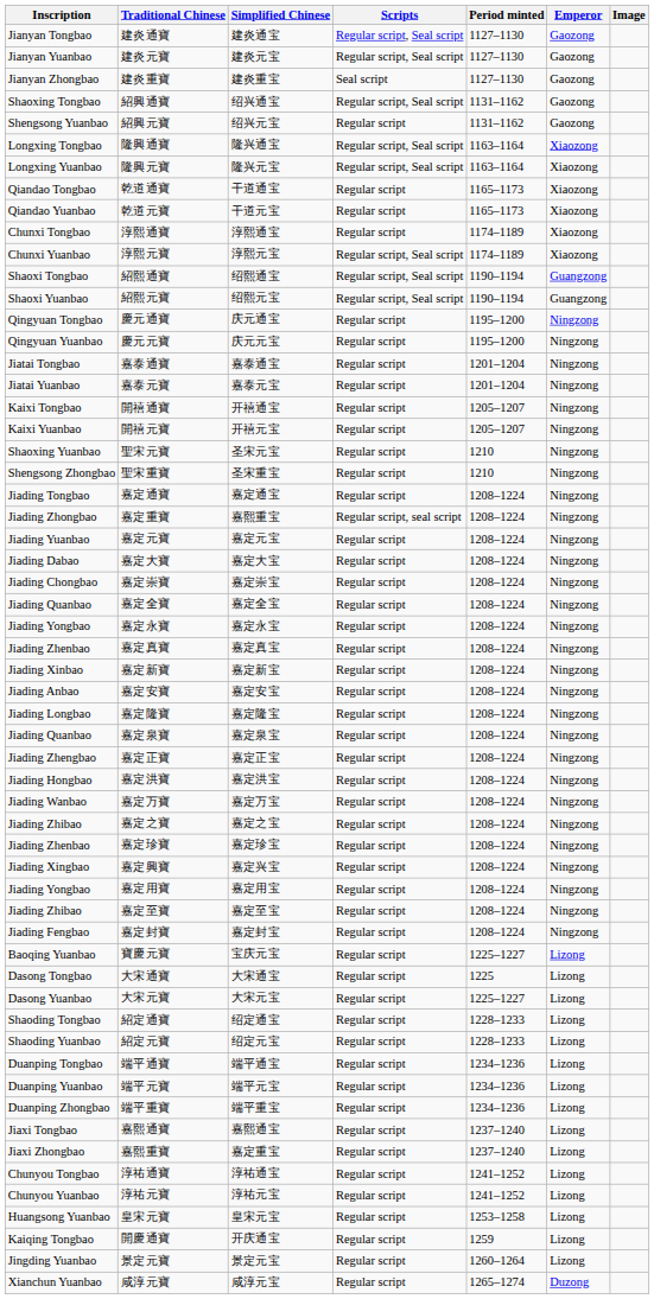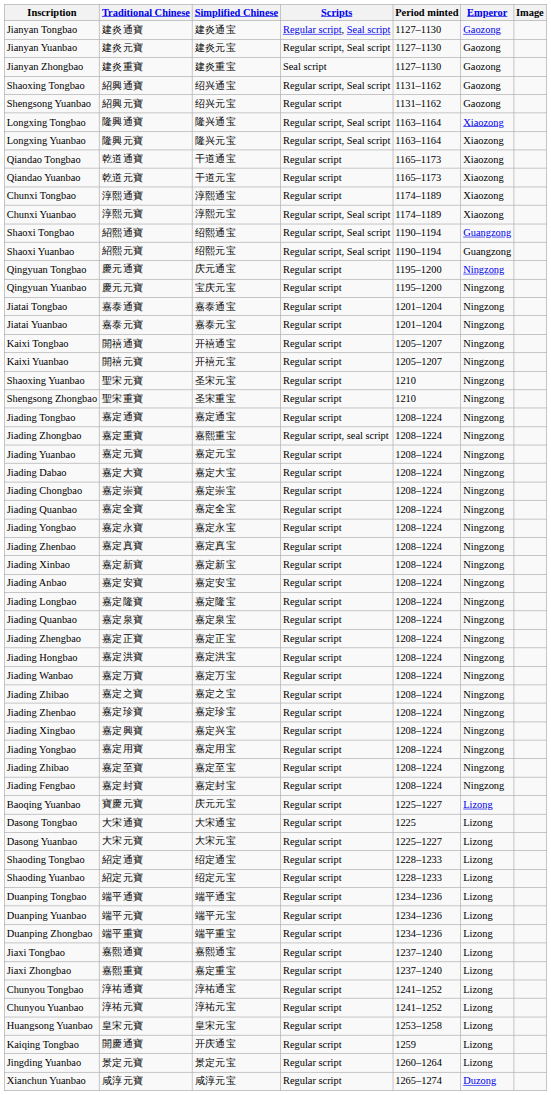慶元元寶 | Simplified Chinese: 庆元元宝 -> 宝庆元宝
寶慶元寶 | Simplified Chinese: 宝庆元宝 -> 庆元元宝
